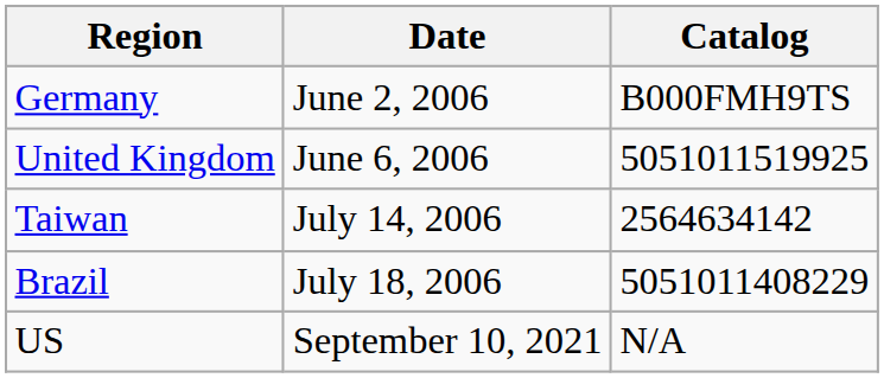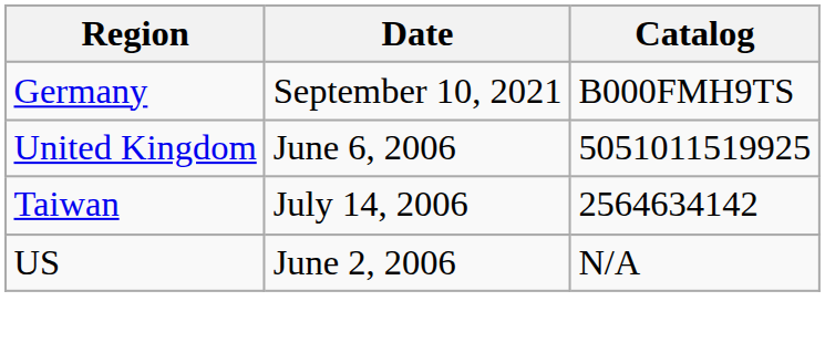Germany | Date: June 2, 2006 -> September 10, 2021
- row: Brazil | July 18, 2006 | 5051011408229
US | Date: September 10, 2021 -> June 2, 2006
